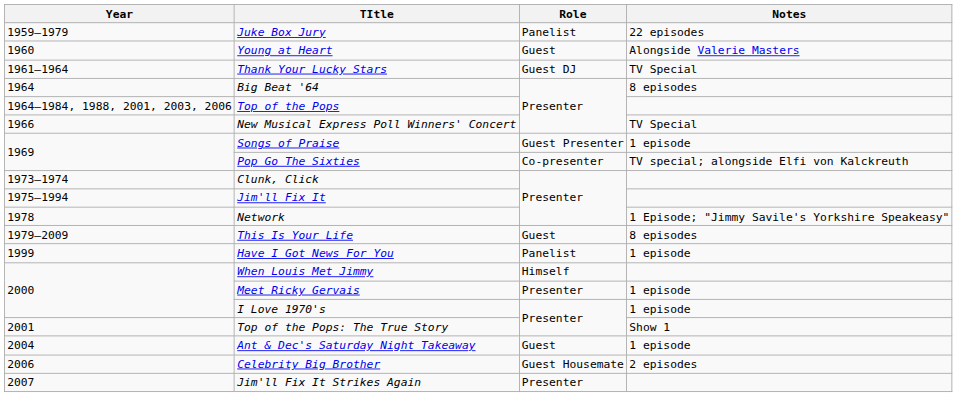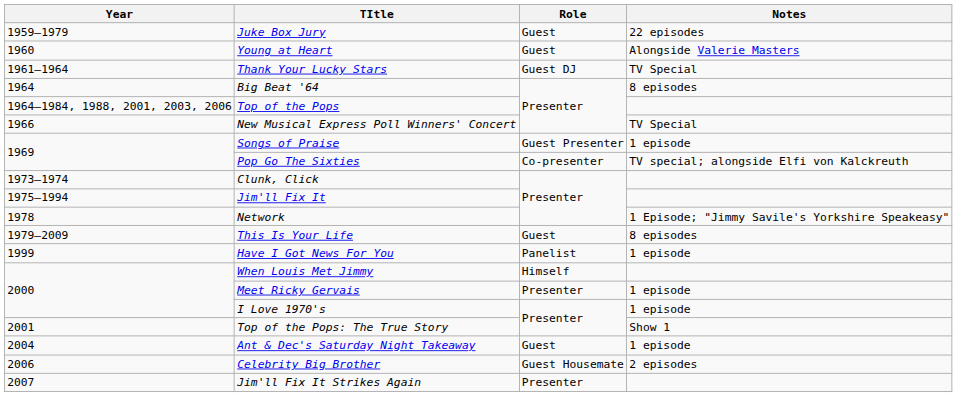Juke Box Jury | Role: Panelist -> Guest
